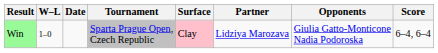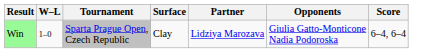- column: Date
Win | Surface: pink background -> no background
